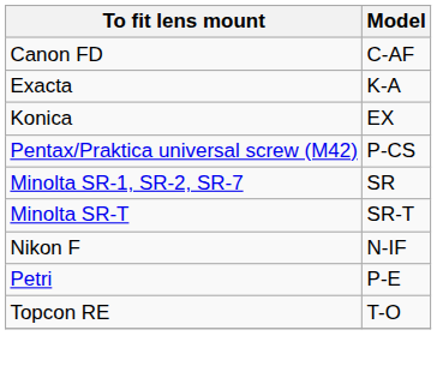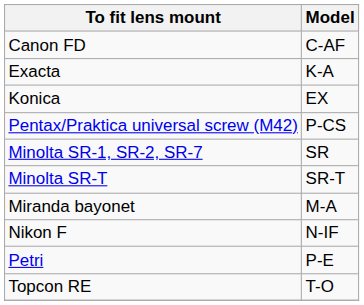+ row: Miranda bayonet | M-A
